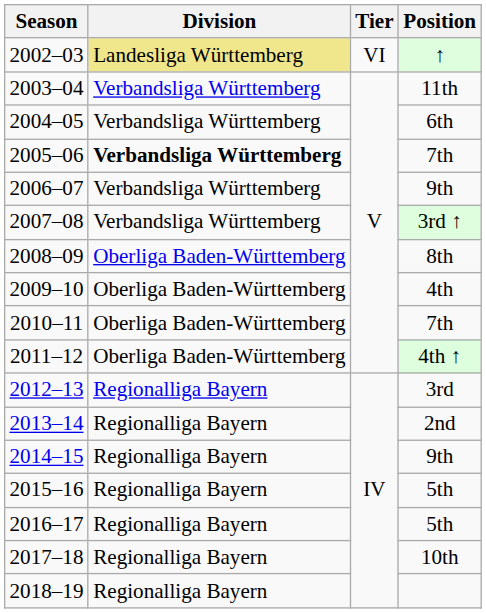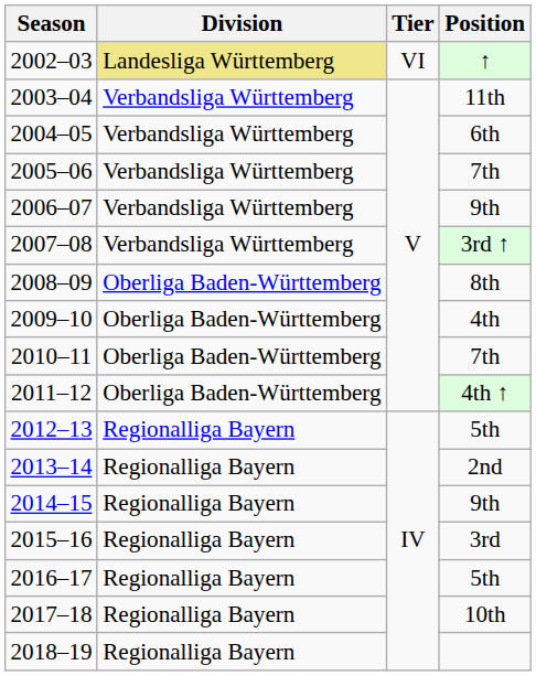2005–06 | Division: bold -> normal
2012–13 | Position: 3rd -> 5th
2015–16 | Position: 5th -> 3rd
